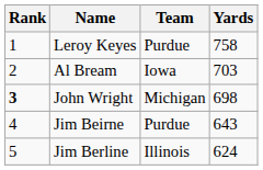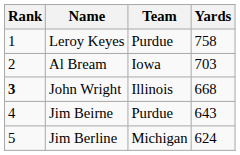John Wright | Team: Michigan -> Illinois
John Wright | Yards: 698 -> 668
Jim Berline | Team: Illinois -> Michigan
